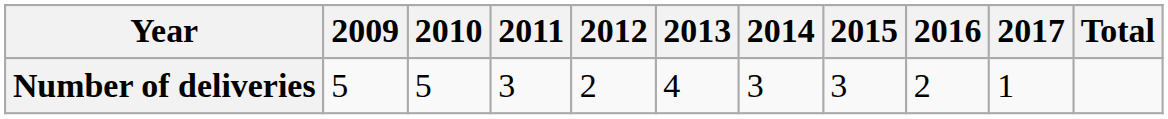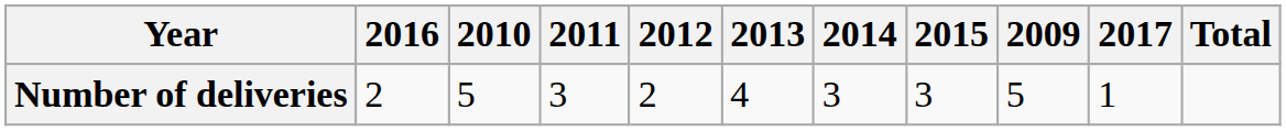columns swapped: 2009 <-> 2016
